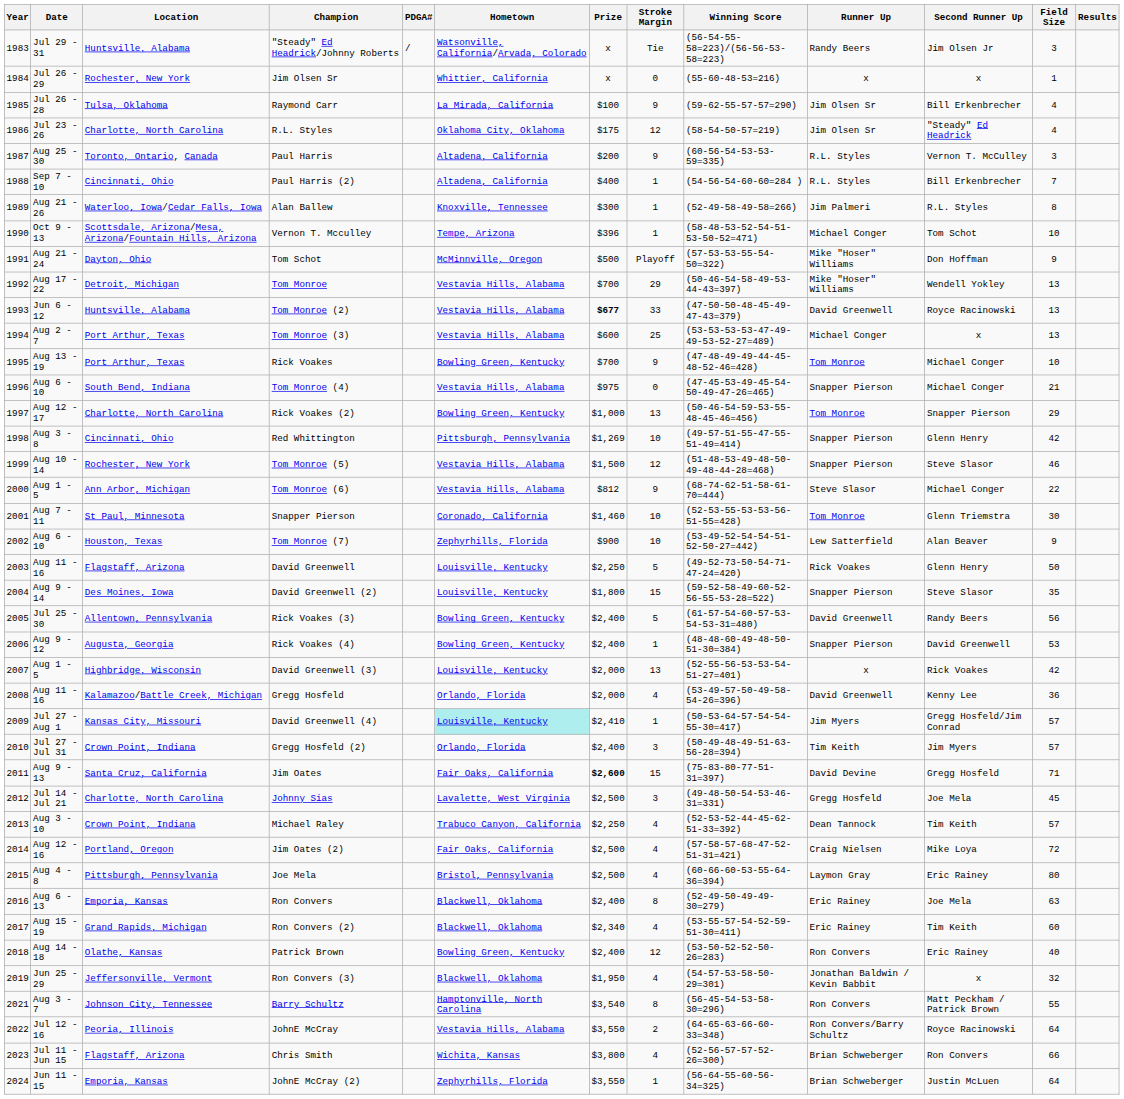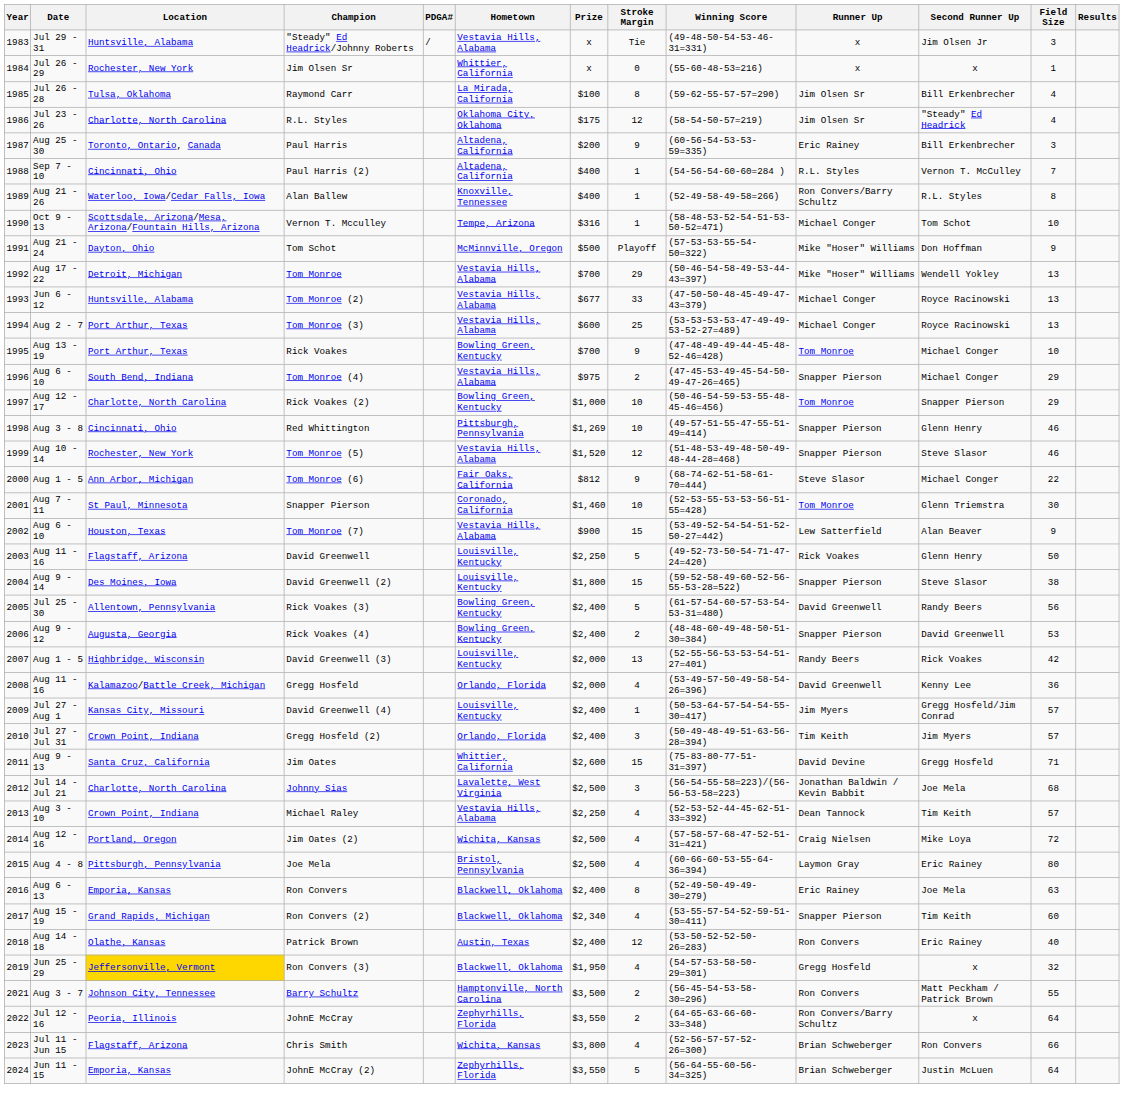"Steady" Ed Headrick/Johnny Roberts | Hometown: Watsonville, California/Arvada, Colorado -> Vestavia Hills, Alabama
"Steady" Ed Headrick/Johnny Roberts | Winning Score: (56-54-55-58=223)/(56-56-53-58=223) -> (49-48-50-54-53-46-31=331)
"Steady" Ed Headrick/Johnny Roberts | Runner Up: Randy Beers -> x
Raymond Carr | Stroke Margin: 9 -> 8
Paul Harris | Runner Up: R.L. Styles -> Eric Rainey
Paul Harris | Second Runner Up: Vernon T. McCulley -> Bill Erkenbrecher
Paul Harris (2) | Second Runner Up: Bill Erkenbrecher -> Vernon T. McCulley
Alan Ballew | Prize: $300 -> $400
Alan Ballew | Runner Up: Jim Palmeri -> Ron Convers/Barry Schultz
Vernon T. Mcculley | Prize: $396 -> $316
Tom Monroe (2) | Prize: bold -> normal
Tom Monroe (2) | Runner Up: David Greenwell -> Michael Conger
Tom Monroe (3) | Second Runner Up: x -> Royce Racinowski
Tom Monroe (4) | Stroke Margin: 0 -> 2
Tom Monroe (4) | Field Size: 21 -> 29
Rick Voakes (2) | Stroke Margin: 13 -> 10
Red Whittington | Field Size: 42 -> 46
Tom Monroe (5) | Prize: $1,500 -> $1,520
Tom Monroe (6) | Hometown: Vestavia Hills, Alabama -> Fair Oaks, California
Tom Monroe (7) | Hometown: Zephyrhills, Florida -> Vestavia Hills, Alabama
Tom Monroe (7) | Stroke Margin: 10 -> 15
David Greenwell (2) | Field Size: 35 -> 38
Rick Voakes (4) | Stroke Margin: 1 -> 2
David Greenwell (3) | Runner Up: x -> Randy Beers
David Greenwell (4) | Hometown: paleturquoise background -> no background
David Greenwell (4) | Prize: $2,410 -> $2,400
Jim Oates | Hometown: Fair Oaks, California -> Whittier, California
Jim Oates | Prize: bold -> normal
Johnny Sias | Winning Score: (49-48-50-54-53-46-31=331) -> (56-54-55-58=223)/(56-56-53-58=223)
Johnny Sias | Runner Up: Gregg Hosfeld -> Jonathan Baldwin / Kevin Babbit
Johnny Sias | Field Size: 45 -> 68
Michael Raley | Hometown: Trabuco Canyon, California -> Vestavia Hills, Alabama
Jim Oates (2) | Hometown: Fair Oaks, California -> Wichita, Kansas
Ron Convers (2) | Runner Up: Eric Rainey -> Snapper Pierson
Patrick Brown | Hometown: Bowling Green, Kentucky -> Austin, Texas
Ron Convers (3) | Location: no background -> gold background
Ron Convers (3) | Runner Up: Jonathan Baldwin / Kevin Babbit -> Gregg Hosfeld
Barry Schultz | Prize: $3,540 -> $3,500
Barry Schultz | Stroke Margin: 8 -> 2
JohnE McCray | Hometown: Vestavia Hills, Alabama -> Zephyrhills, Florida
JohnE McCray | Second Runner Up: Royce Racinowski -> x
JohnE McCray (2) | Stroke Margin: 1 -> 5
